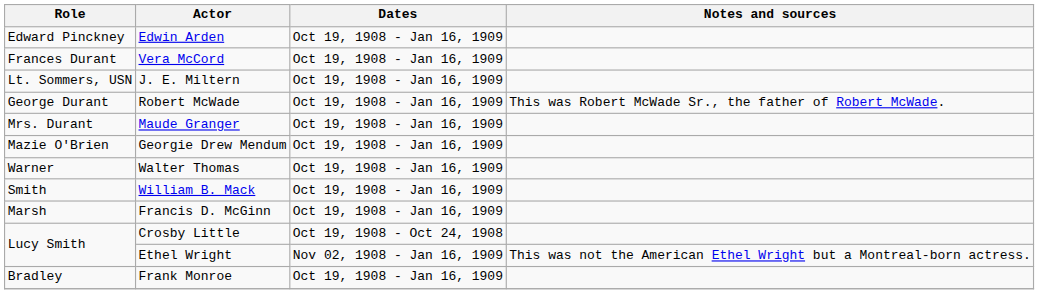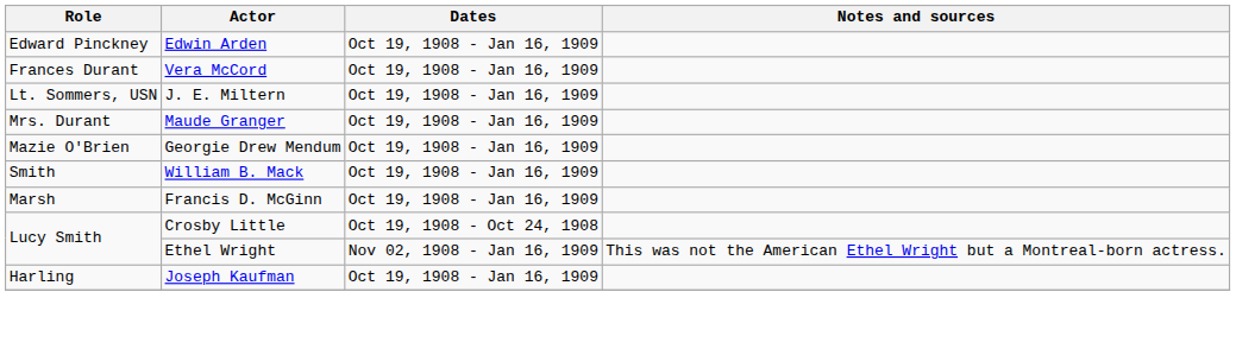- row: George Durant | Robert McWade | Oct 19, 1908 - Jan 16, 1909 | This was Robert McWade Sr., the father of Robert McWade.
- row: Warner | Walter Thomas | Oct 19, 1908 - Jan 16, 1909
- row: Bradley | Frank Monroe | Oct 19, 1908 - Jan 16, 1909
+ row: Harling | Joseph Kaufman | Oct 19, 1908 - Jan 16, 1909
